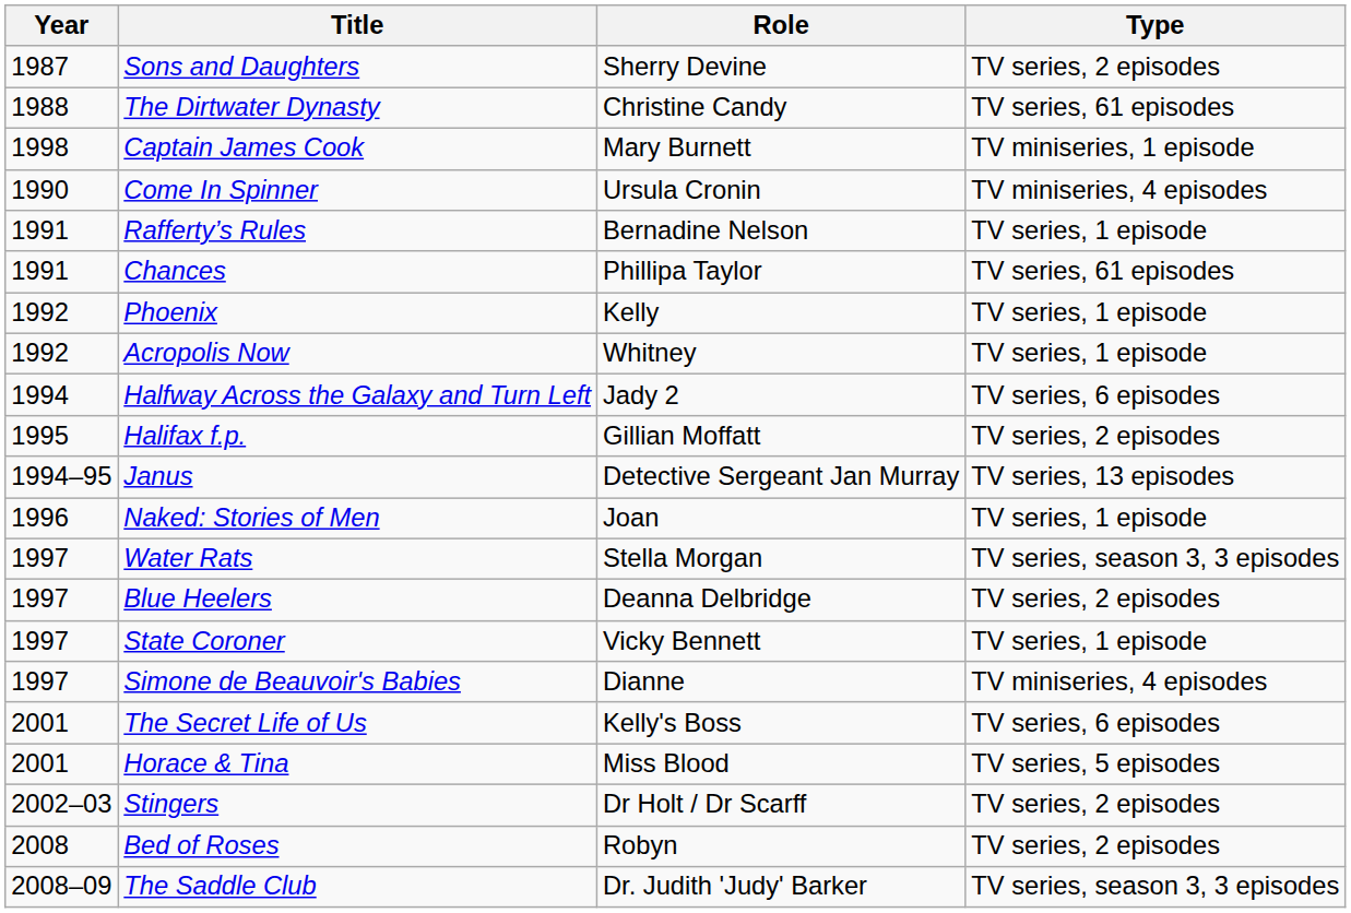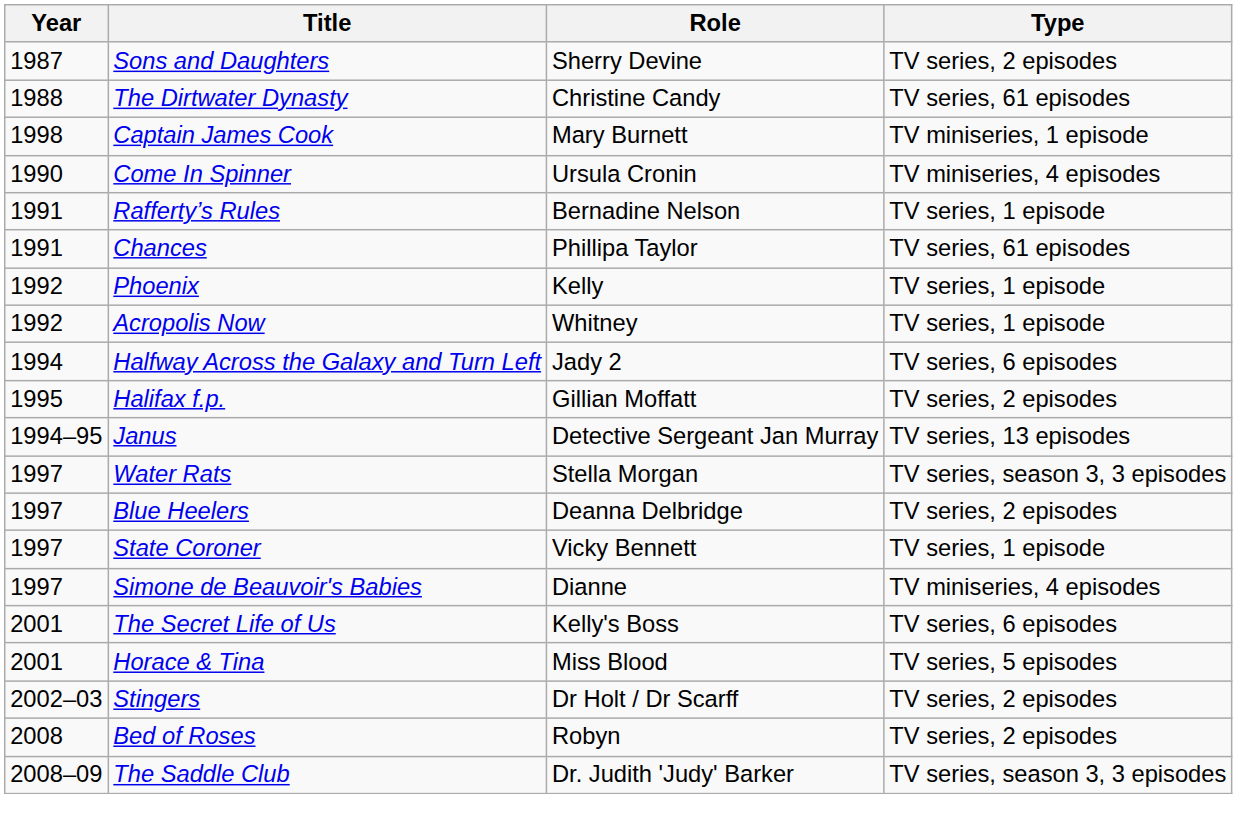- row: 1996 | Naked: Stories of Men | Joan | TV series, 1 episode
